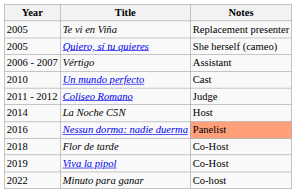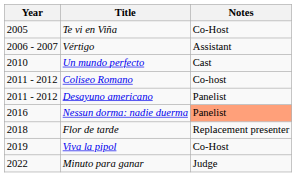Te vi en Viña | Notes: Replacement presenter -> Co-Host
- row: 2005 | Quiero, sí tu quieres | She herself (cameo)
Coliseo Romano | Notes: Judge -> Co-host
+ row: 2011 - 2012 | Desayuno americano | Panelist
- row: 2014 | La Noche C5N | Host
Flor de tarde | Notes: Co-Host -> Replacement presenter
Minuto para ganar | Notes: Co-host -> Judge
